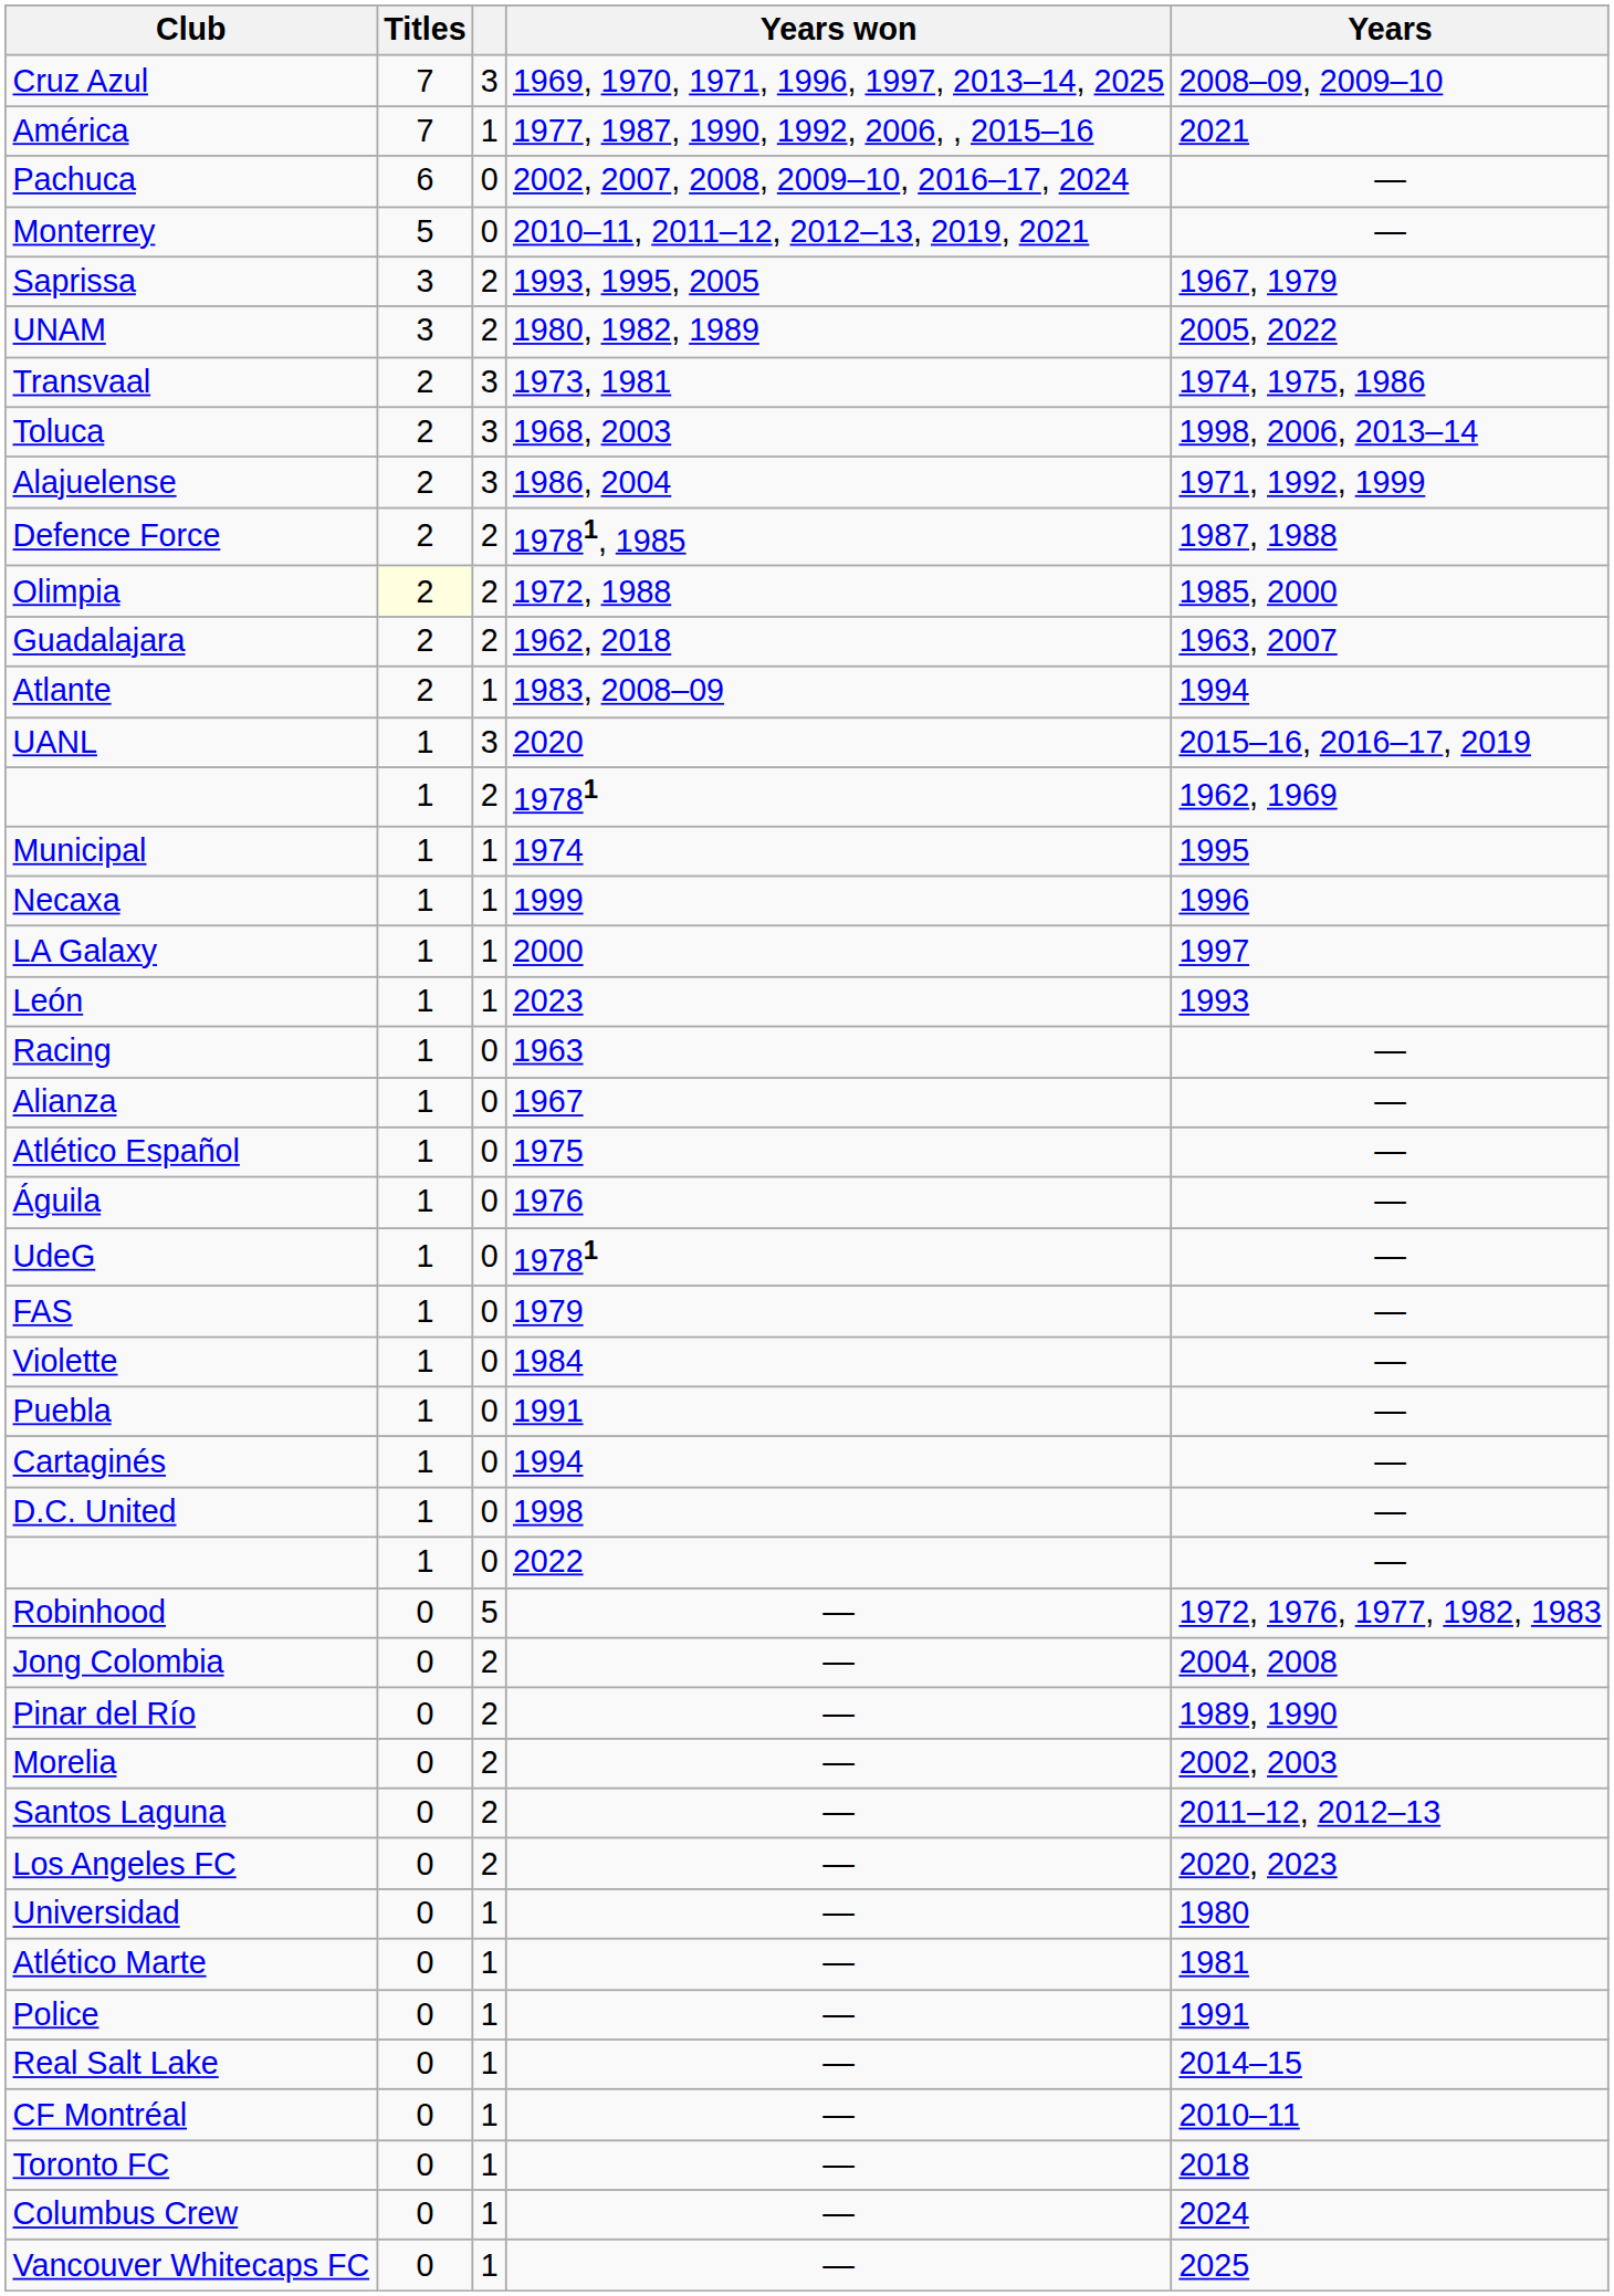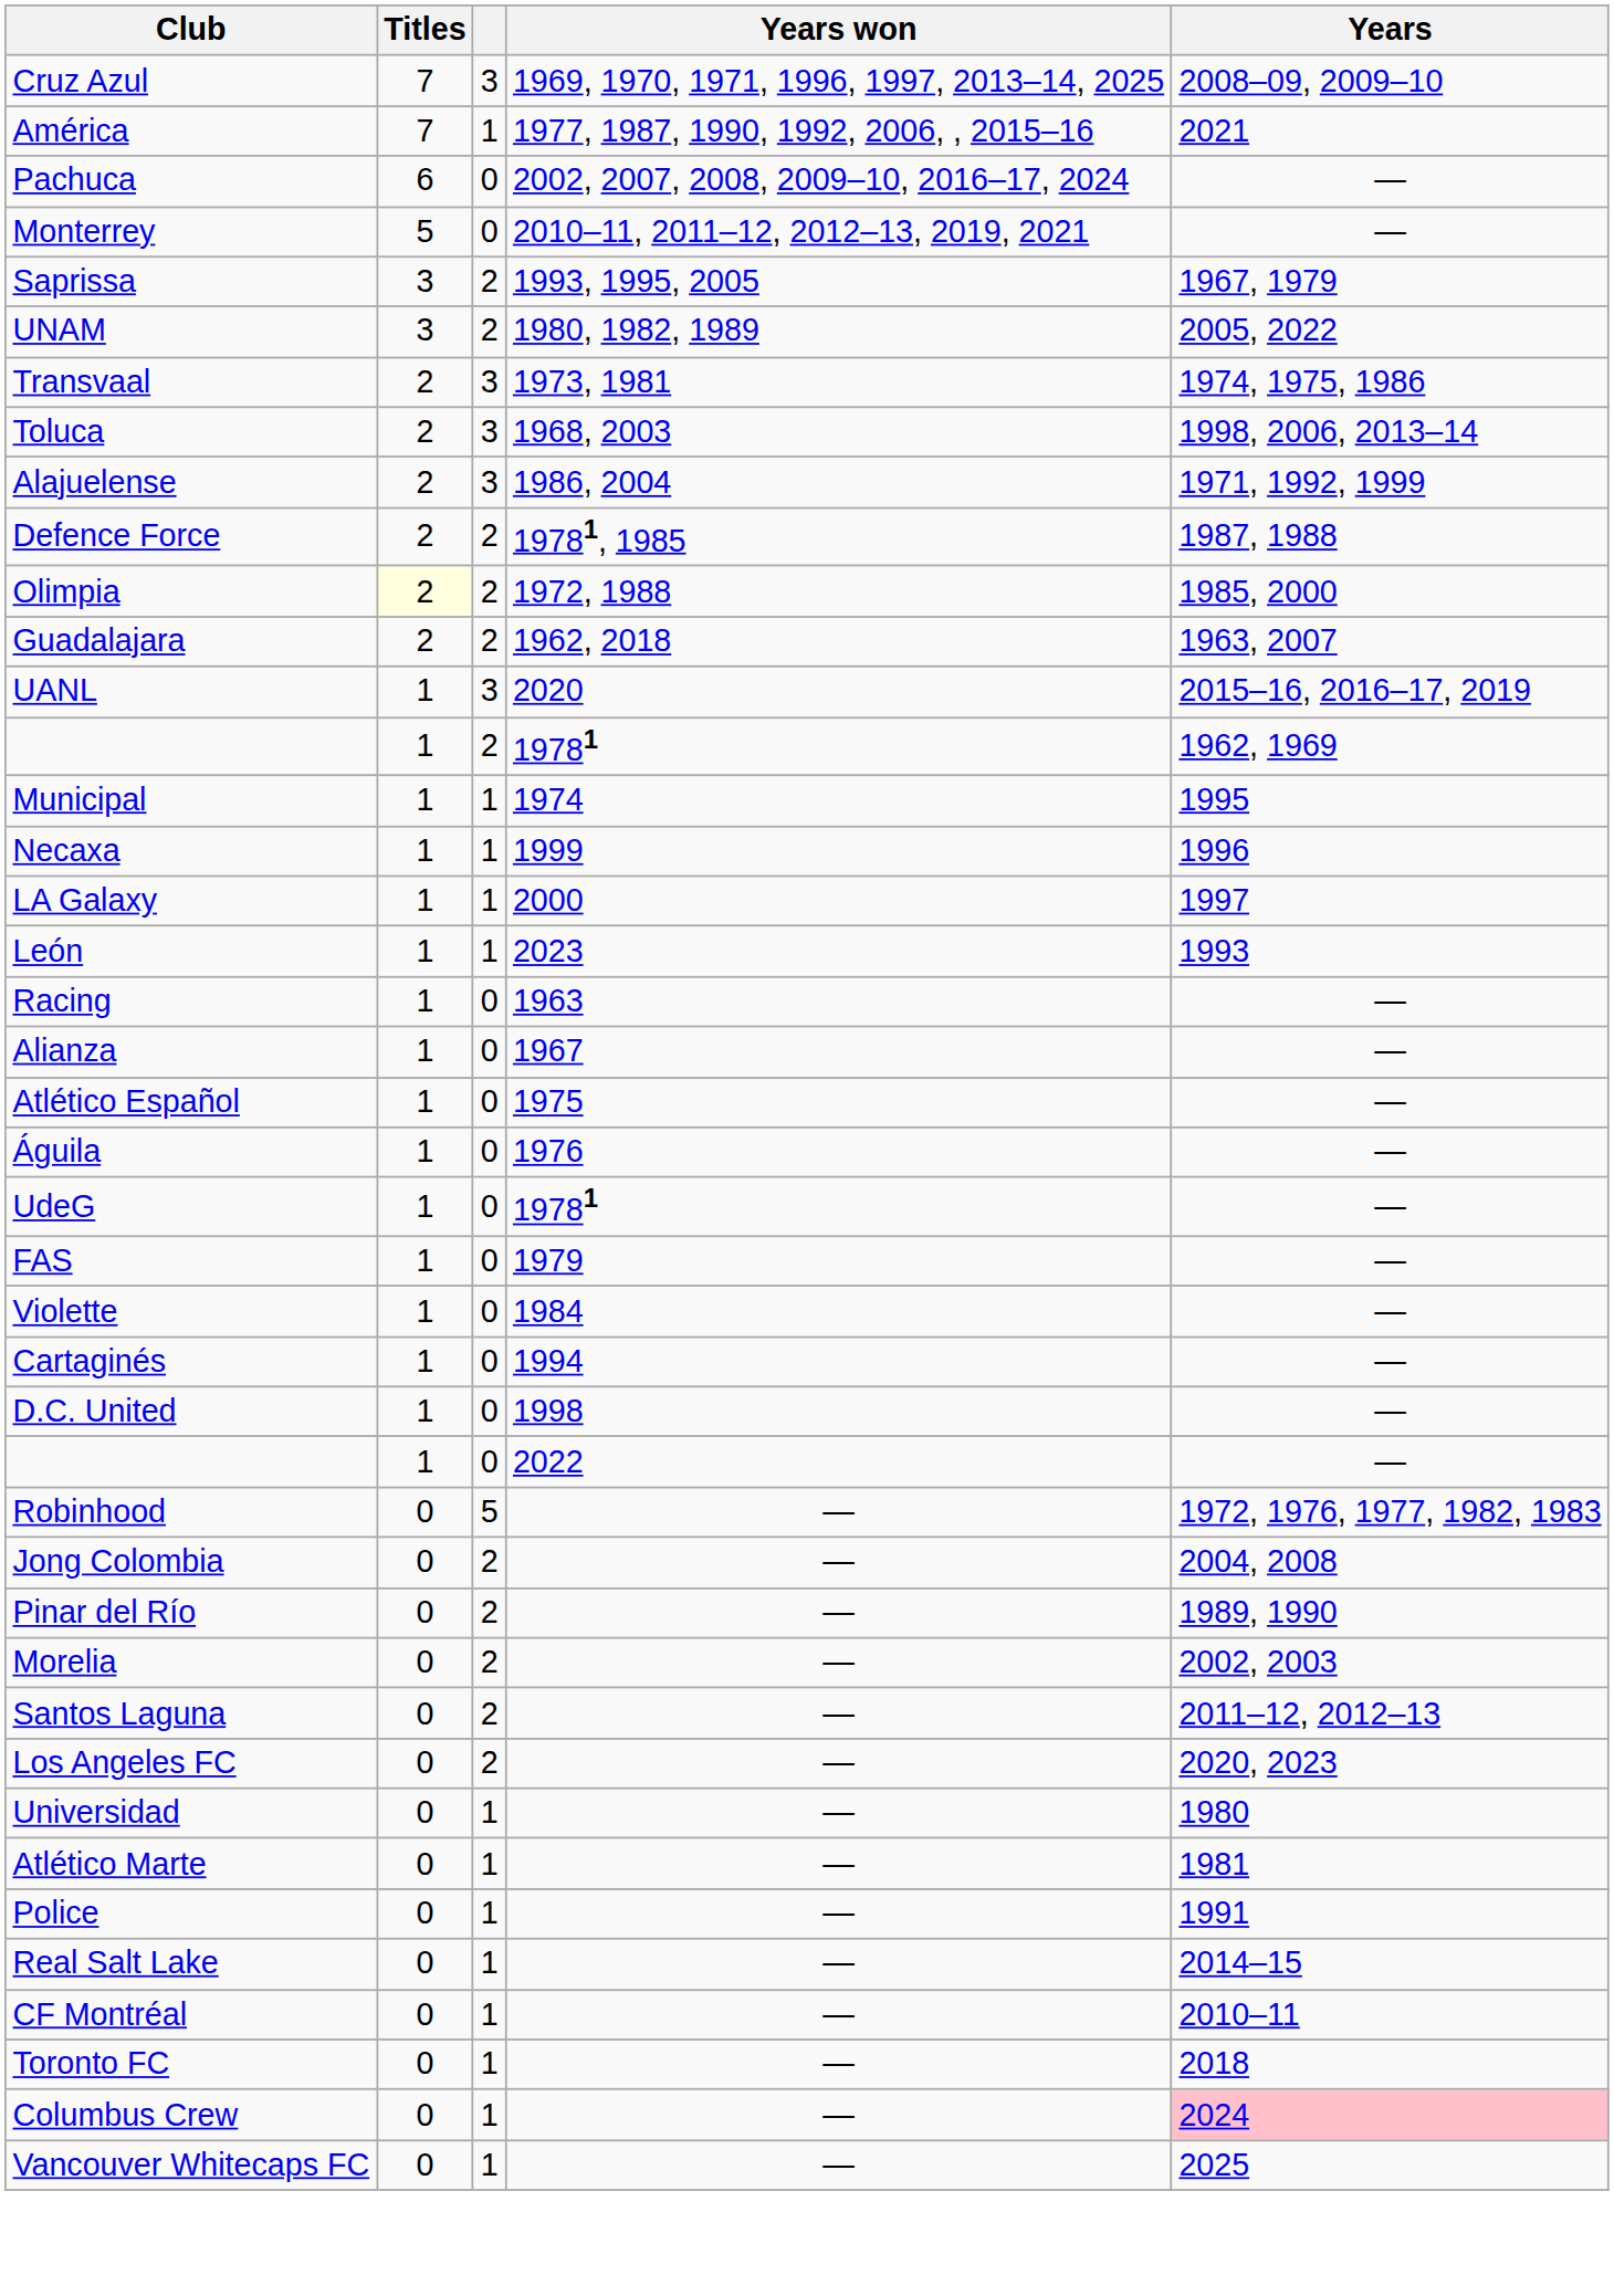- row: Atlante | 2 | 1 | 1983, 2008–09 | 1994
- row: Puebla | 1 | 0 | 1991 | —
Columbus Crew | Years: no background -> pink background
